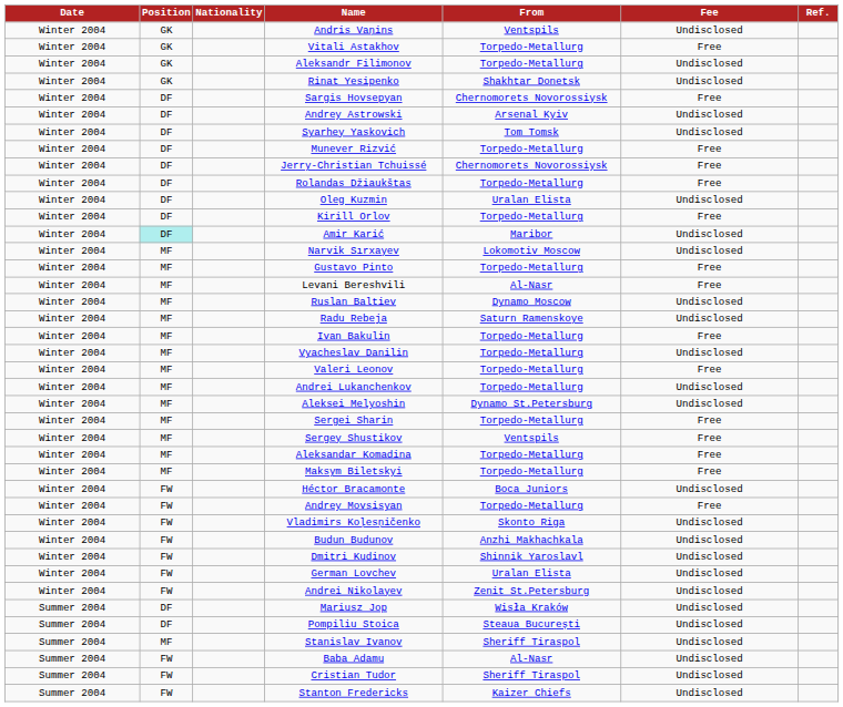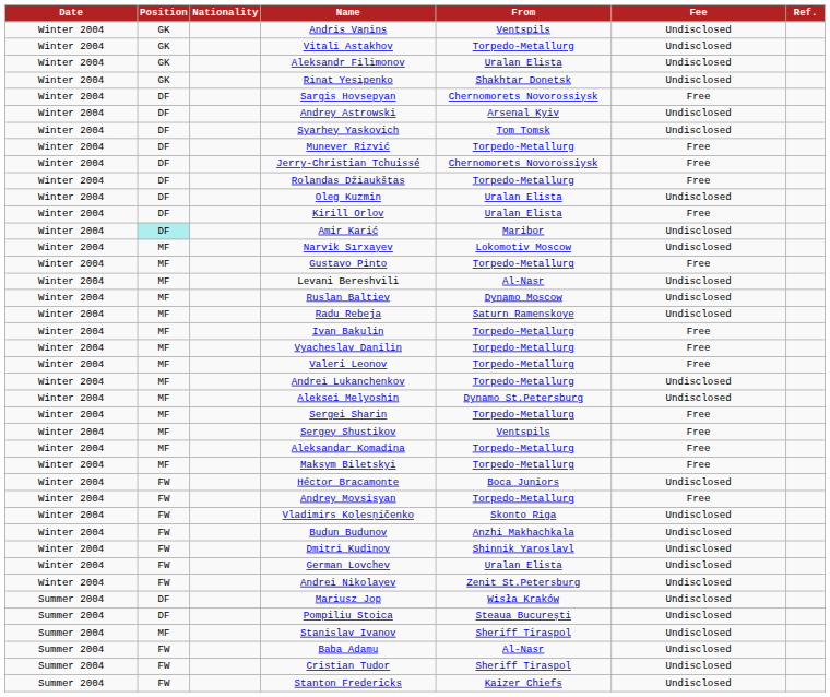Vitali Astakhov | Fee: Free -> Undisclosed
Aleksandr Filimonov | From: Torpedo-Metallurg -> Uralan Elista
Kirill Orlov | From: Torpedo-Metallurg -> Uralan Elista
Levani Bereshvili | Fee: Free -> Undisclosed
Vyacheslav Danilin | Fee: Undisclosed -> Free
